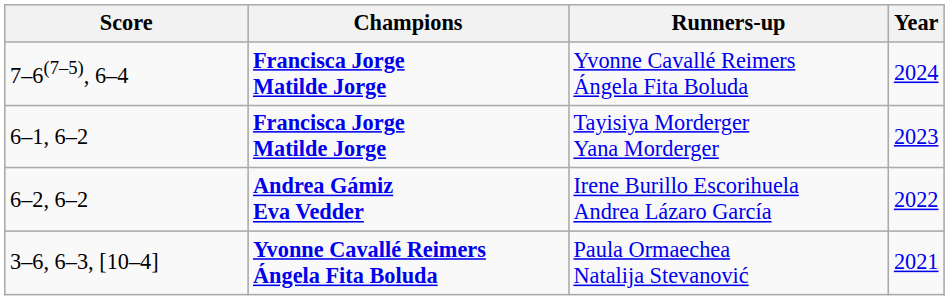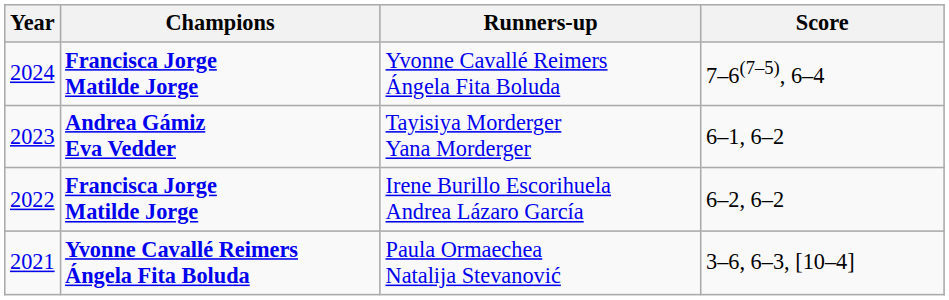columns swapped: Year <-> Score
Tayisiya Morderger Yana Morderger | Champions: Francisca Jorge Matilde Jorge -> Andrea Gámiz Eva Vedder
Irene Burillo Escorihuela Andrea Lázaro García | Champions: Andrea Gámiz Eva Vedder -> Francisca Jorge Matilde Jorge
